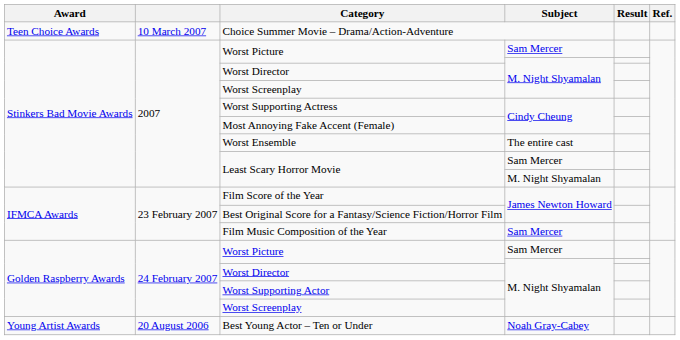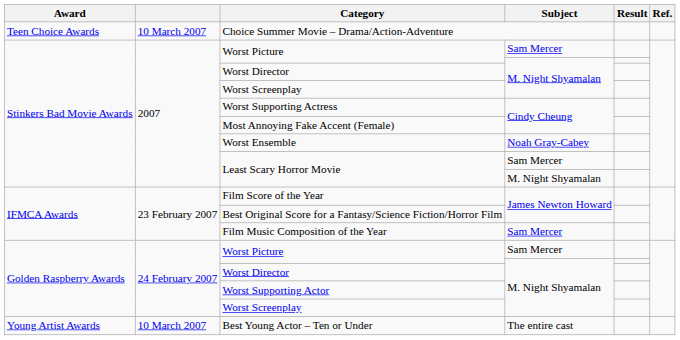Worst Ensemble | Subject: The entire cast -> Noah Gray-Cabey
Best Young Actor – Ten or Under | column 2: 20 August 2006 -> 10 March 2007
Best Young Actor – Ten or Under | Subject: Noah Gray-Cabey -> The entire cast
